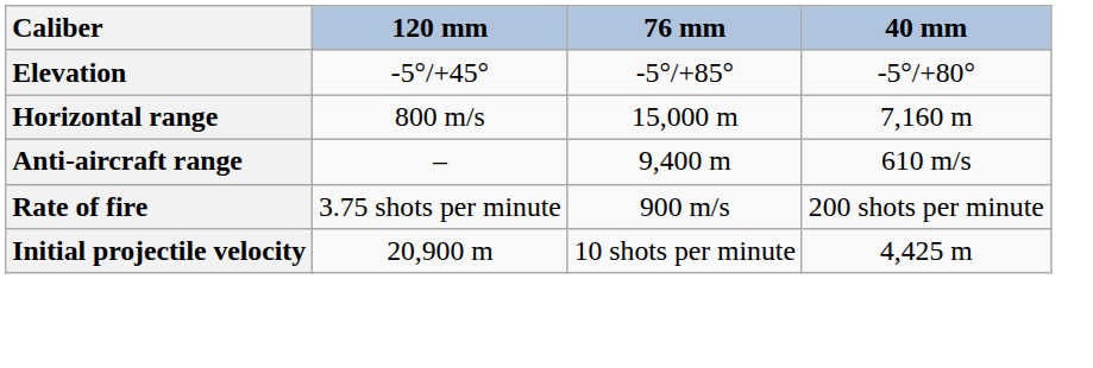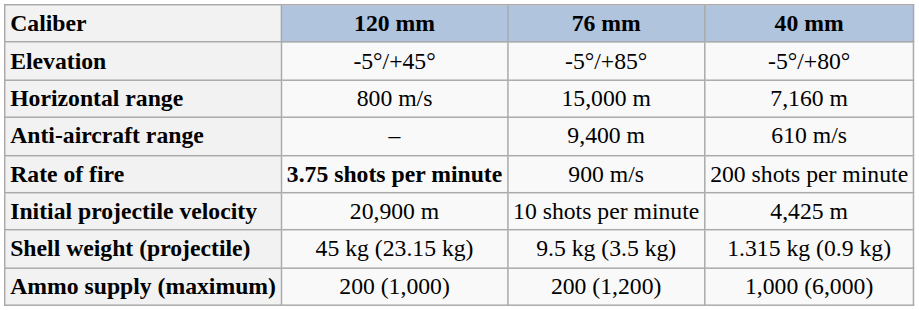Rate of fire | 120 mm: normal -> bold
+ row: Shell weight (projectile) | 45 kg (23.15 kg) | 9.5 kg (3.5 kg) | 1.315 kg (0.9 kg)
+ row: Ammo supply (maximum) | 200 (1,000) | 200 (1,200) | 1,000 (6,000)
